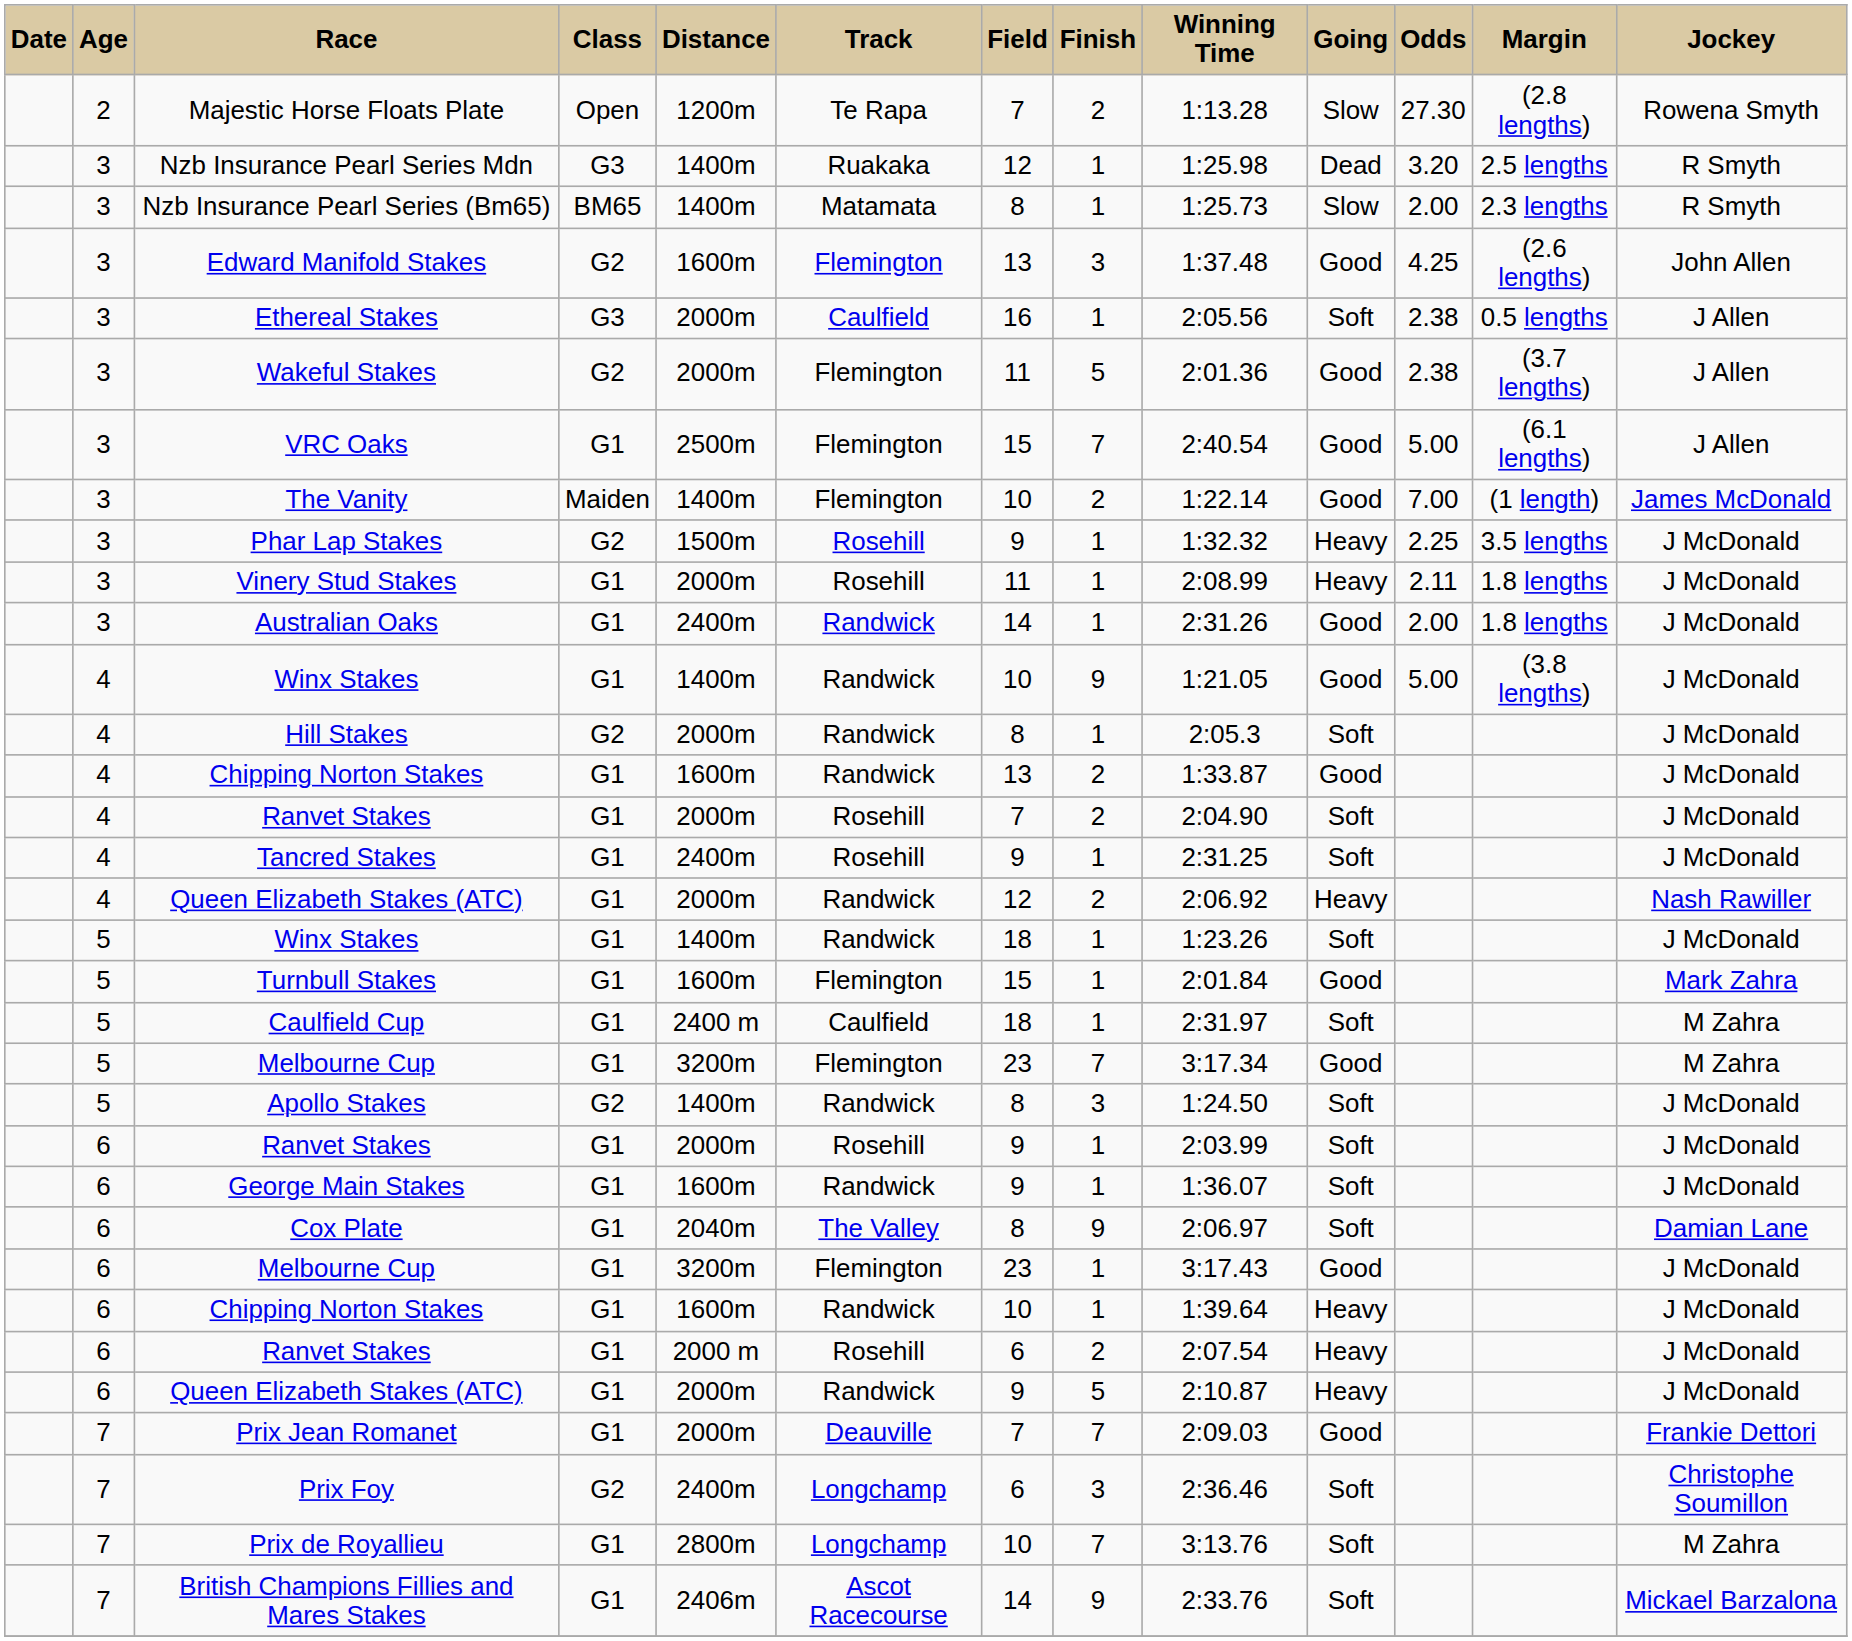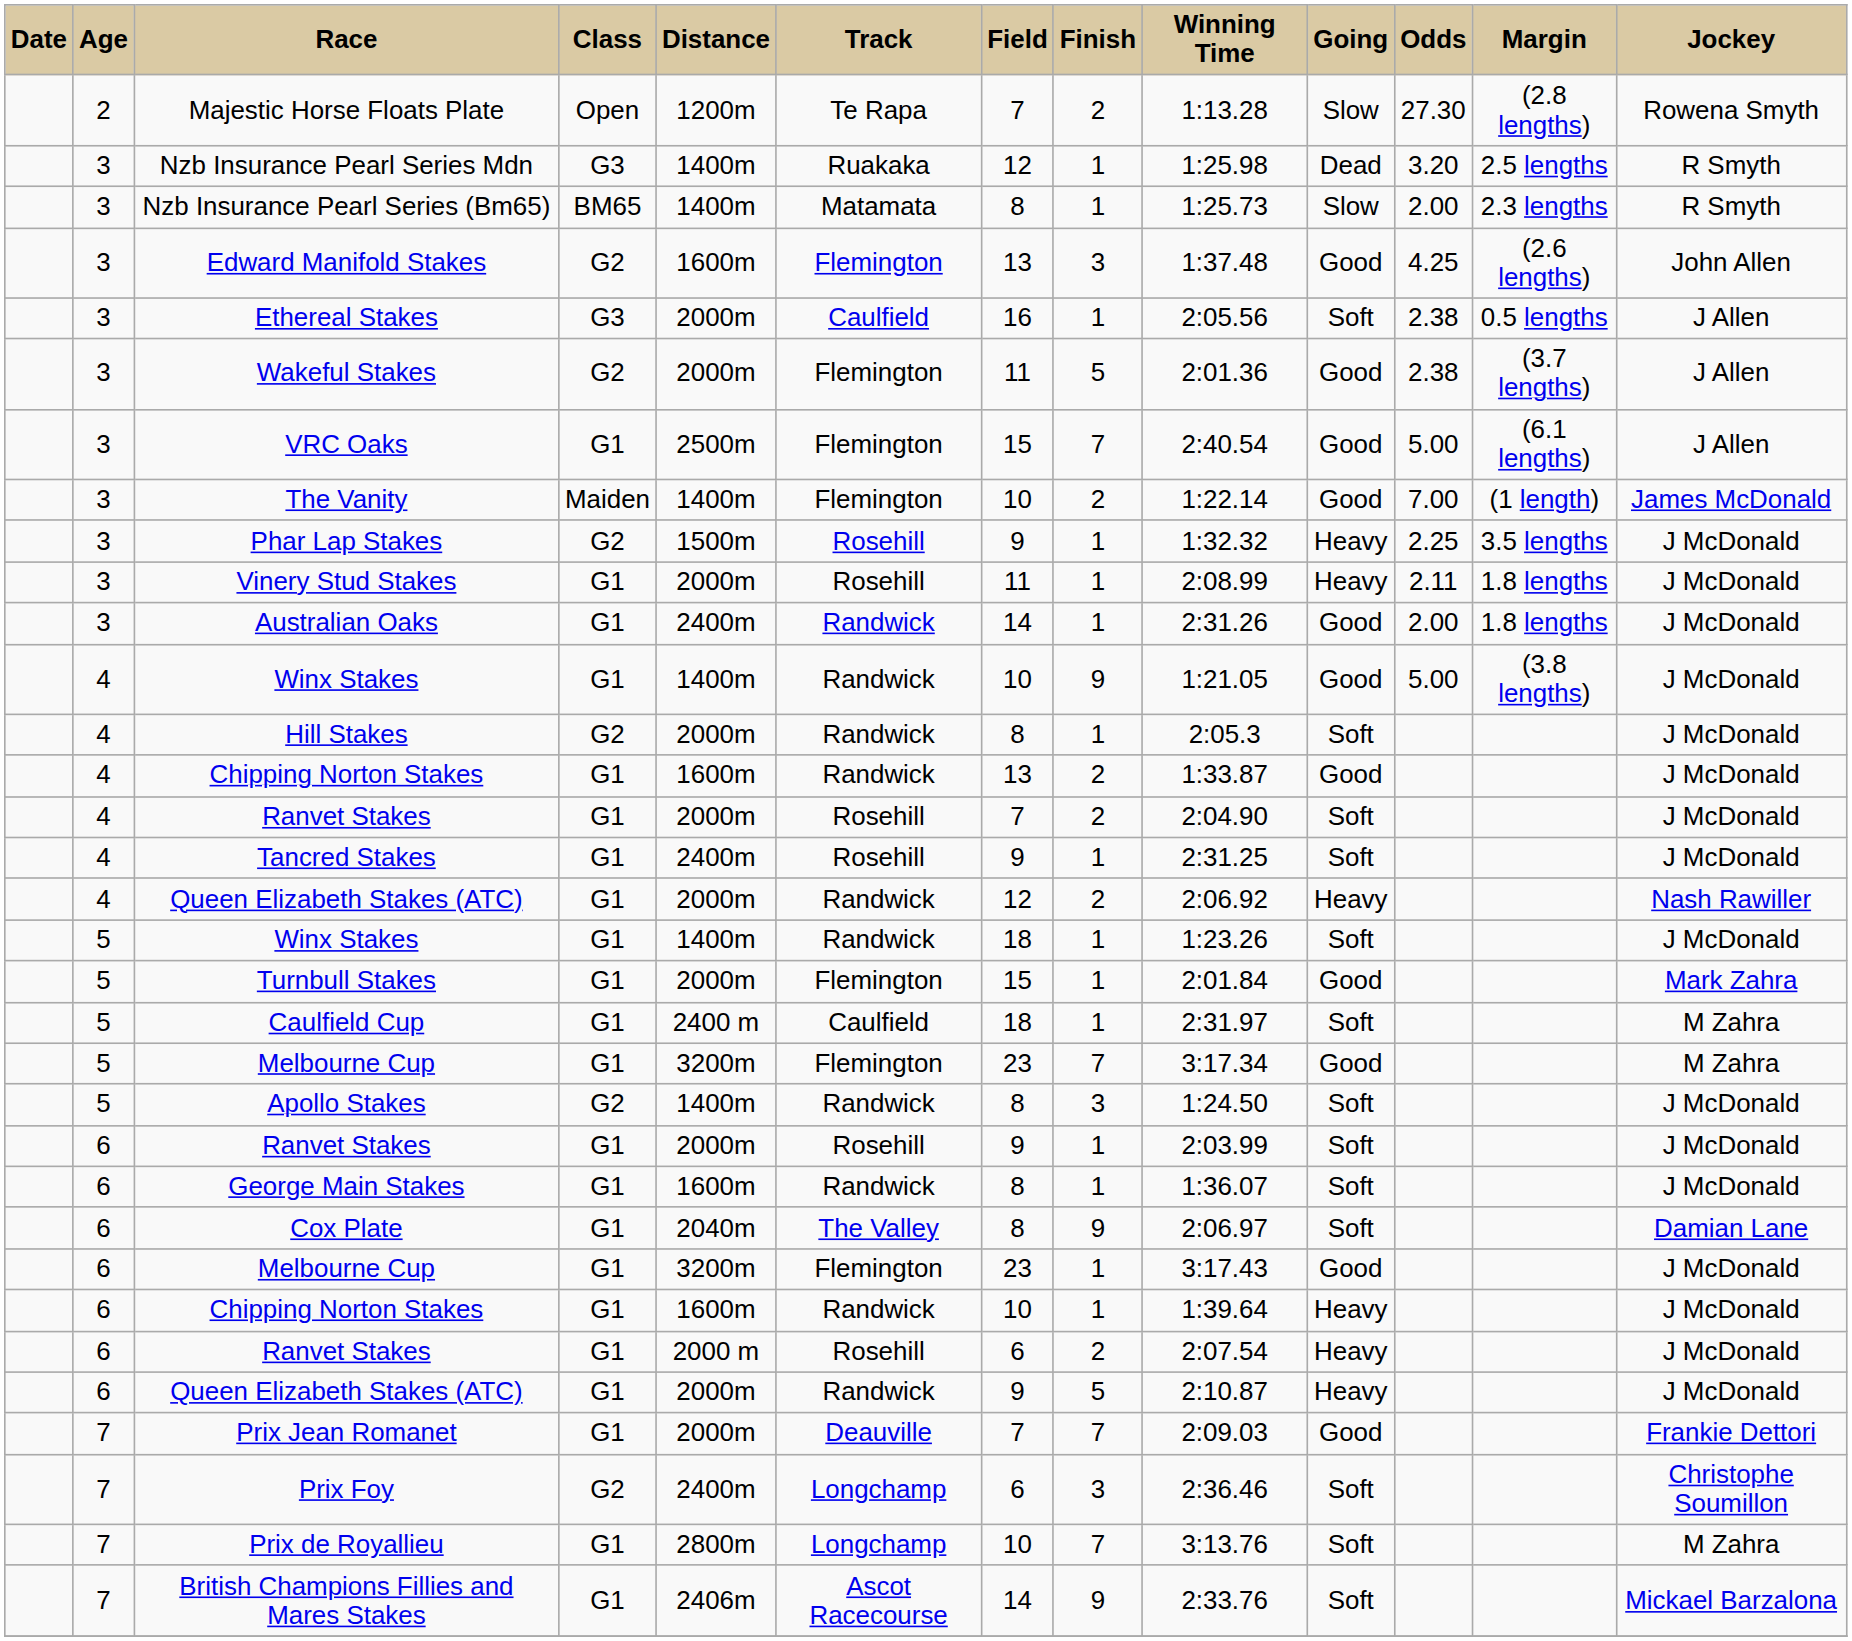Turnbull Stakes | Distance: 1600m -> 2000m
George Main Stakes | Field: 9 -> 8
